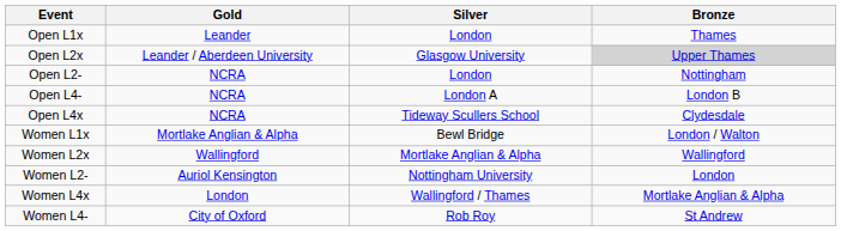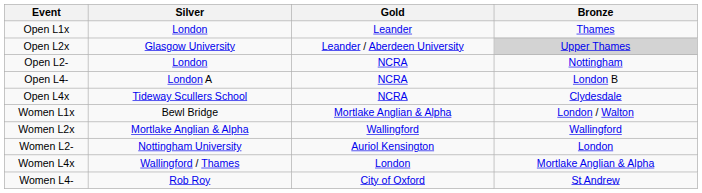columns swapped: Gold <-> Silver
